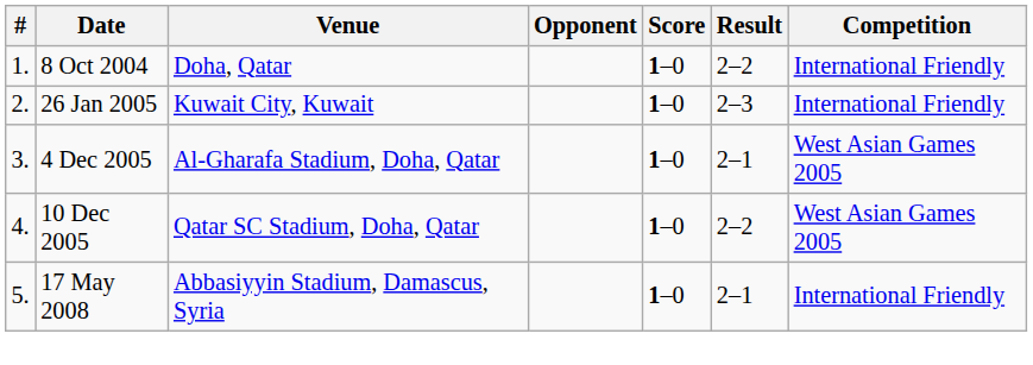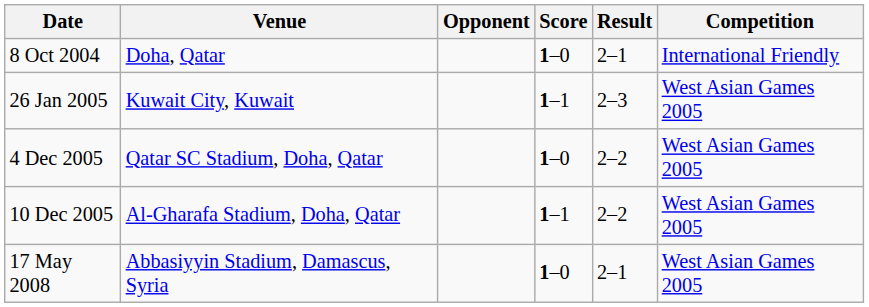- column: # | 1. | 2. | 3. | 4. | 5.
8 Oct 2004 | Result: 2–2 -> 2–1
26 Jan 2005 | Score: 1–0 -> 1–1
26 Jan 2005 | Competition: International Friendly -> West Asian Games 2005
4 Dec 2005 | Venue: Al-Gharafa Stadium, Doha, Qatar -> Qatar SC Stadium, Doha, Qatar
4 Dec 2005 | Result: 2–1 -> 2–2
10 Dec 2005 | Venue: Qatar SC Stadium, Doha, Qatar -> Al-Gharafa Stadium, Doha, Qatar
10 Dec 2005 | Score: 1–0 -> 1–1
17 May 2008 | Competition: International Friendly -> West Asian Games 2005
